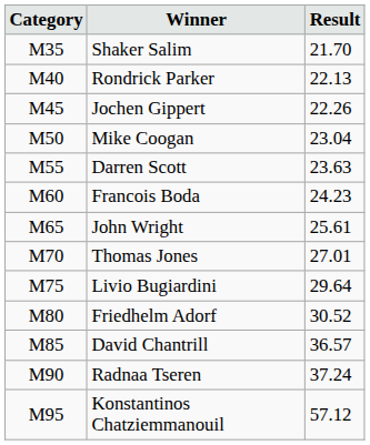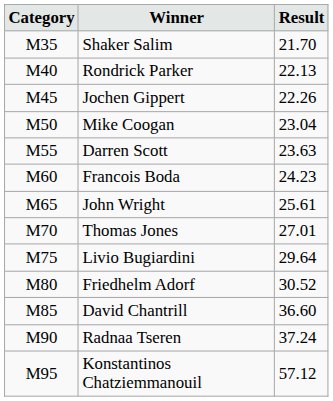David Chantrill | Result: 36.57 -> 36.60
